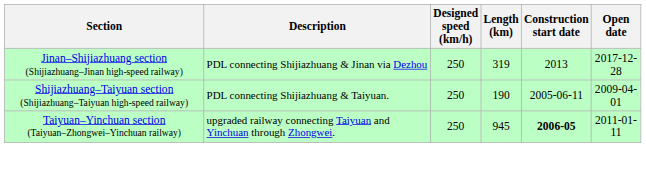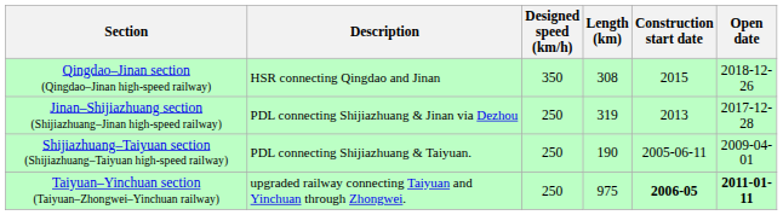+ row: Qingdao–Jinan section (Qingdao–Jinan high-speed railway) | HSR connecting Qingdao and Jinan | 350 | 308 | 2015 | 2018-12-26
Taiyuan–Yinchuan section (Taiyuan–Zhongwei–Yinchuan railway) | Length (km): 945 -> 975
Taiyuan–Yinchuan section (Taiyuan–Zhongwei–Yinchuan railway) | Open date: normal -> bold
